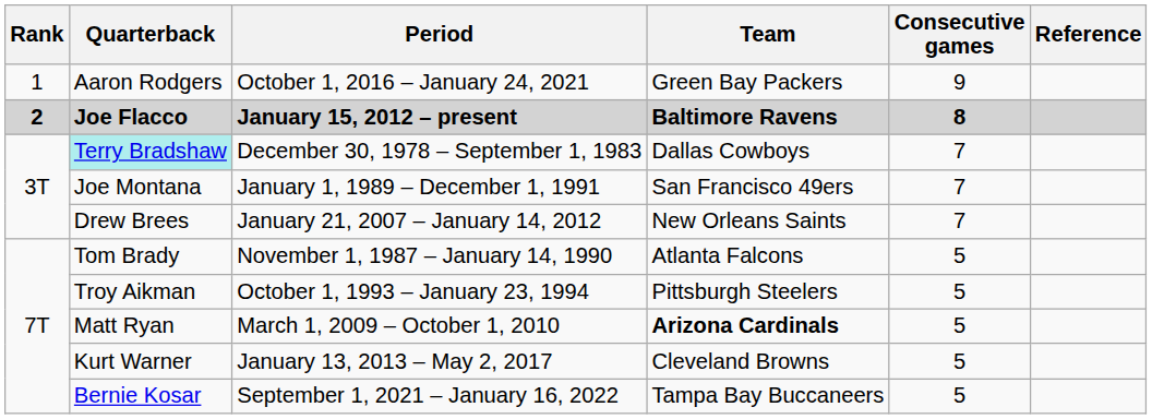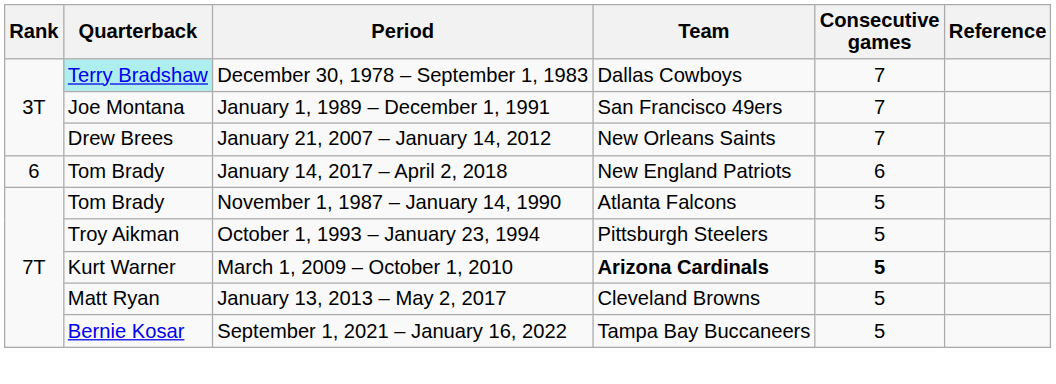- row: 1 | Aaron Rodgers | October 1, 2016 – January 24, 2021 | Green Bay Packers | 9
- row: 2 | Joe Flacco | January 15, 2012 – present | Baltimore Ravens | 8
+ row: 6 | Tom Brady | January 14, 2017 – April 2, 2018 | New England Patriots | 6
March 1, 2009 – October 1, 2010 | Quarterback: Matt Ryan -> Kurt Warner
March 1, 2009 – October 1, 2010 | Consecutive games: normal -> bold
January 13, 2013 – May 2, 2017 | Quarterback: Kurt Warner -> Matt Ryan
